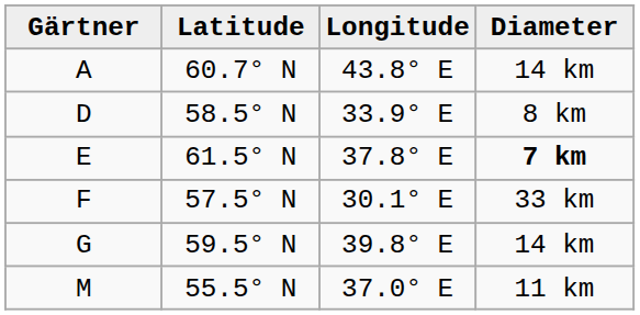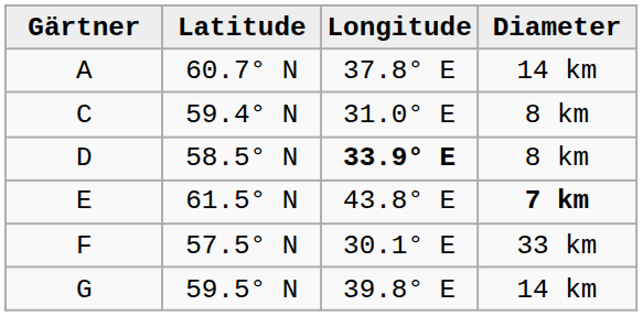A | Longitude: 43.8° E -> 37.8° E
+ row: C | 59.4° N | 31.0° E | 8 km
D | Longitude: normal -> bold
E | Longitude: 37.8° E -> 43.8° E
- row: M | 55.5° N | 37.0° E | 11 km
